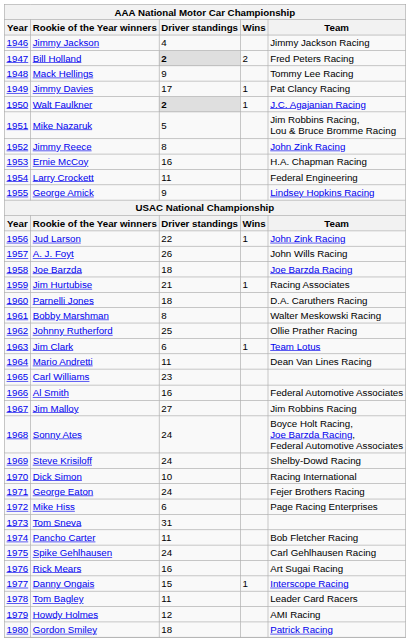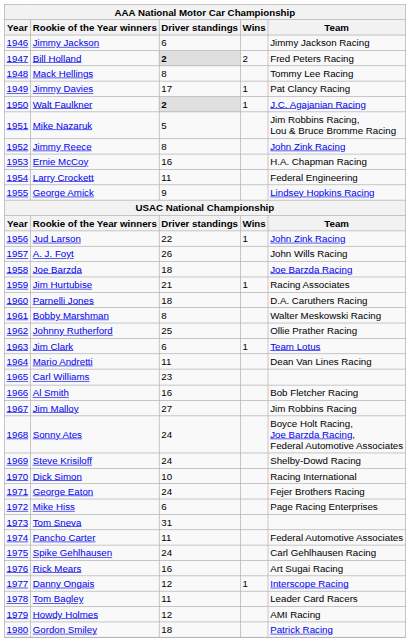Jimmy Jackson | Driver standings: 4 -> 6
Mack Hellings | Driver standings: 9 -> 8
Al Smith | Team: Federal Automotive Associates -> Bob Fletcher Racing
Pancho Carter | Team: Bob Fletcher Racing -> Federal Automotive Associates
Danny Ongais | Driver standings: 15 -> 12
